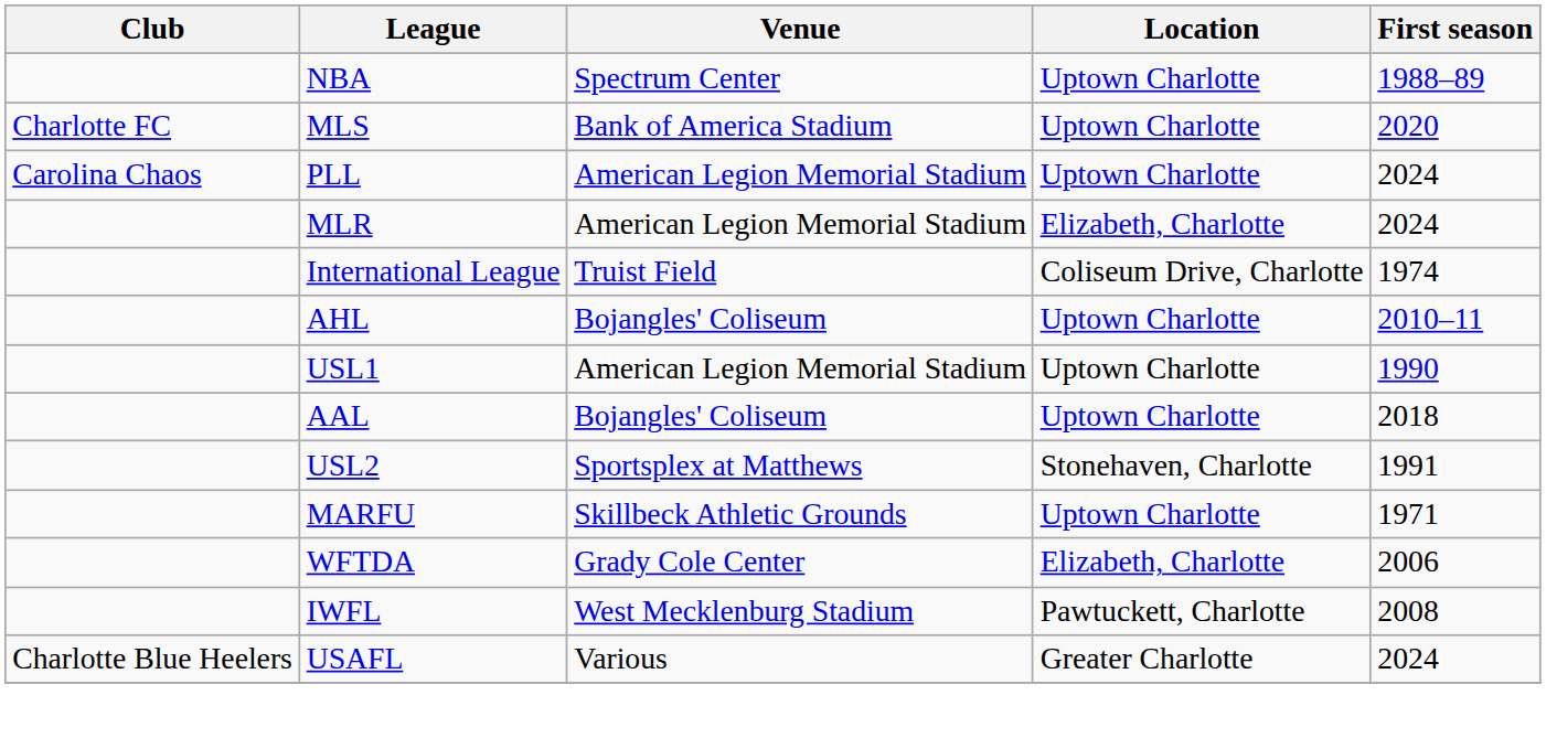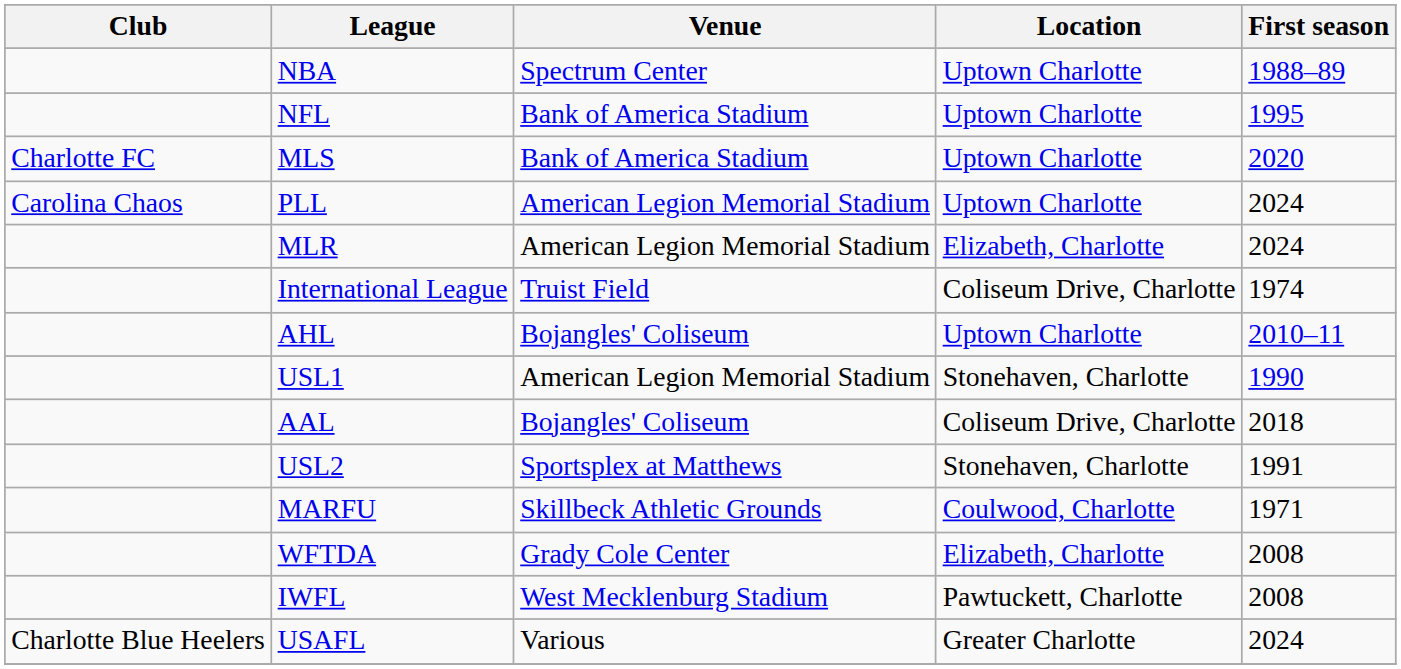+ row: NFL | Bank of America Stadium | Uptown Charlotte | 1995
USL1 | Location: Uptown Charlotte -> Stonehaven, Charlotte
AAL | Location: Uptown Charlotte -> Coliseum Drive, Charlotte
MARFU | Location: Uptown Charlotte -> Coulwood, Charlotte
WFTDA | First season: 2006 -> 2008
